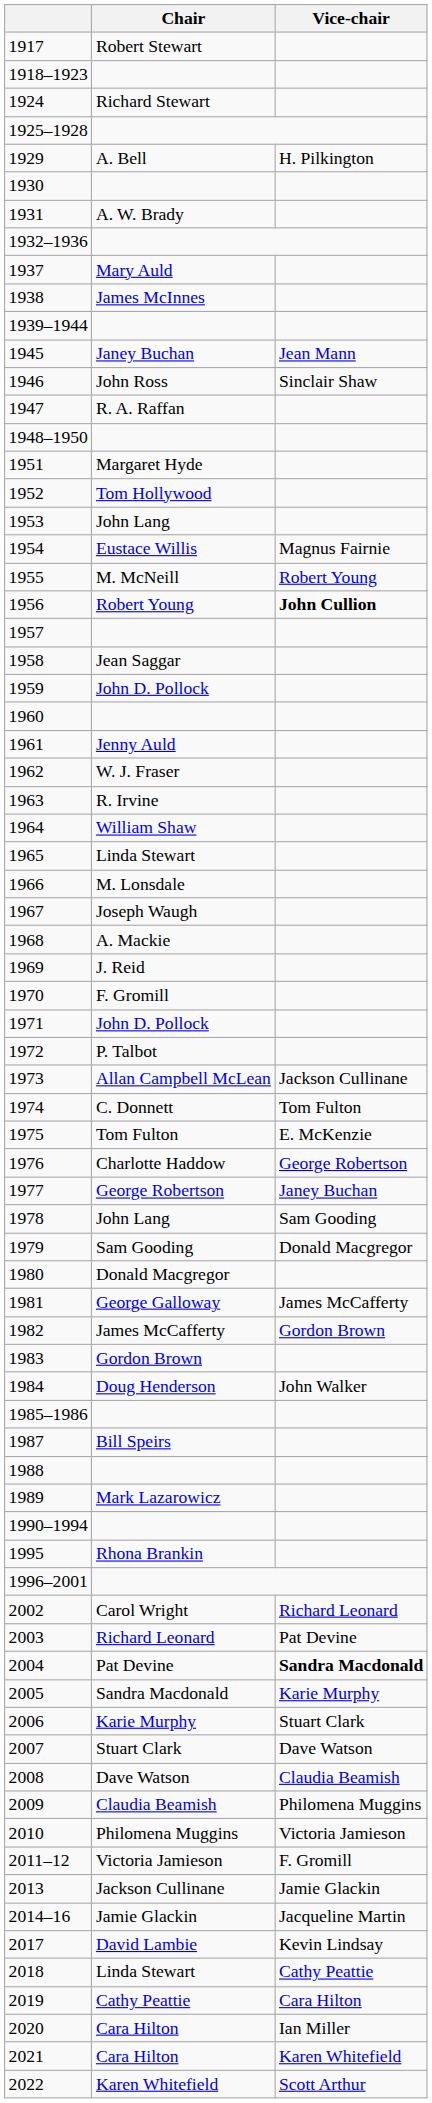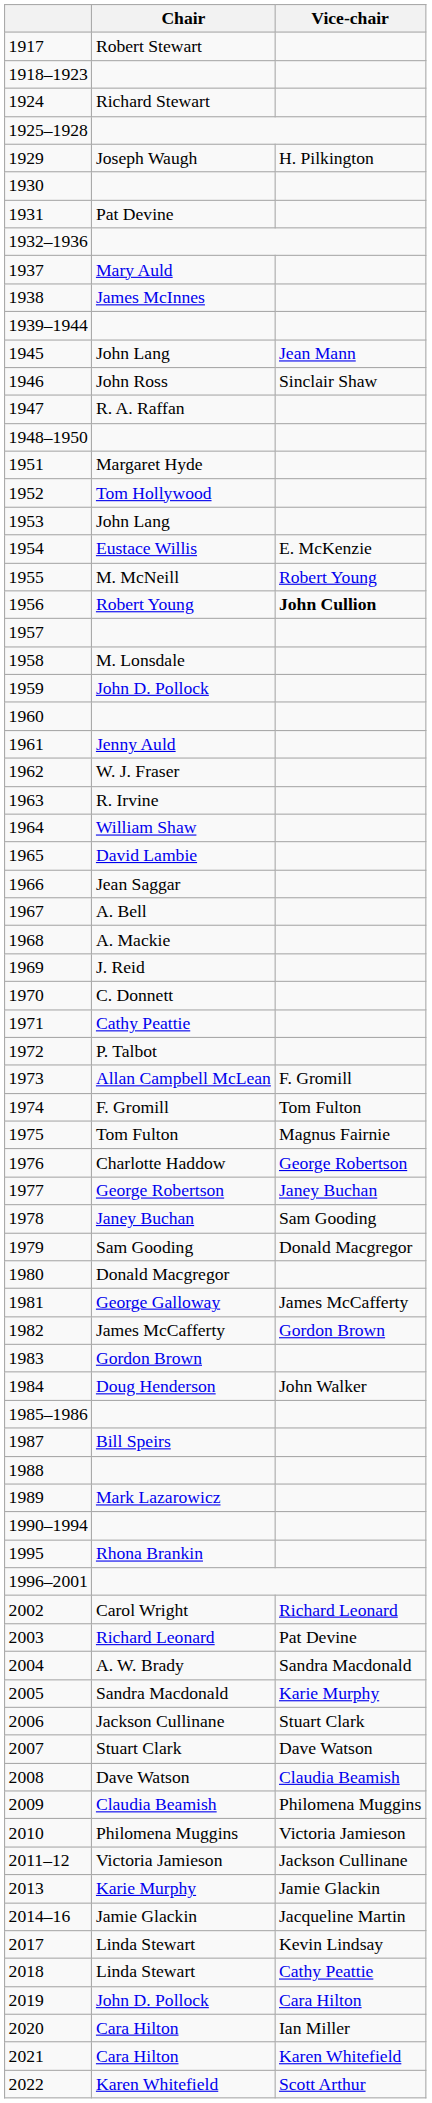1929 | Chair: A. Bell -> Joseph Waugh
1931 | Chair: A. W. Brady -> Pat Devine
1945 | Chair: Janey Buchan -> John Lang
1954 | Vice-chair: Magnus Fairnie -> E. McKenzie
1958 | Chair: Jean Saggar -> M. Lonsdale
1965 | Chair: Linda Stewart -> David Lambie
1966 | Chair: M. Lonsdale -> Jean Saggar
1967 | Chair: Joseph Waugh -> A. Bell
1970 | Chair: F. Gromill -> C. Donnett
1971 | Chair: John D. Pollock -> Cathy Peattie
1973 | Vice-chair: Jackson Cullinane -> F. Gromill
1974 | Chair: C. Donnett -> F. Gromill
1975 | Vice-chair: E. McKenzie -> Magnus Fairnie
1978 | Chair: John Lang -> Janey Buchan
2004 | Chair: Pat Devine -> A. W. Brady
2004 | Vice-chair: bold -> normal
2006 | Chair: Karie Murphy -> Jackson Cullinane
2011–12 | Vice-chair: F. Gromill -> Jackson Cullinane
2013 | Chair: Jackson Cullinane -> Karie Murphy
2017 | Chair: David Lambie -> Linda Stewart
2019 | Chair: Cathy Peattie -> John D. Pollock
